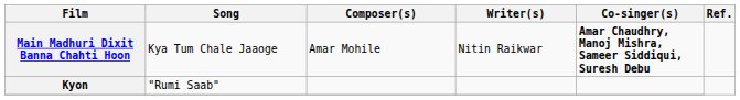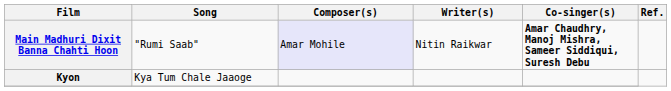Main Madhuri Dixit Banna Chahti Hoon | Song: Kya Tum Chale Jaaoge -> "Rumi Saab"
Main Madhuri Dixit Banna Chahti Hoon | Composer(s): no background -> lavender background
Kyon | Song: "Rumi Saab" -> Kya Tum Chale Jaaoge
